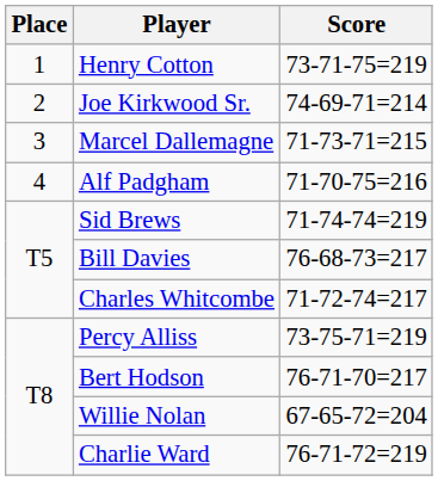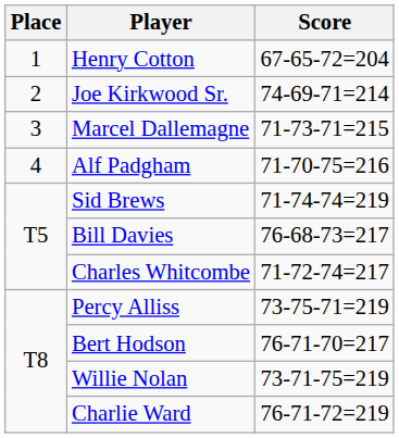Henry Cotton | Score: 73-71-75=219 -> 67-65-72=204
Willie Nolan | Score: 67-65-72=204 -> 73-71-75=219
